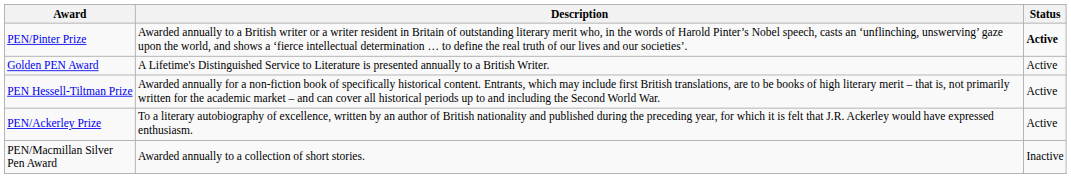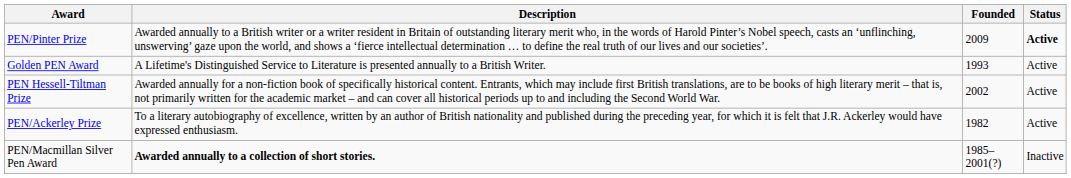+ column: Founded | 2009 | 1993 | 2002 | 1982 | 1985–2001(?)
PEN/Macmillan Silver Pen Award | Description: normal -> bold
